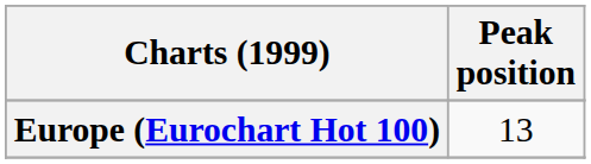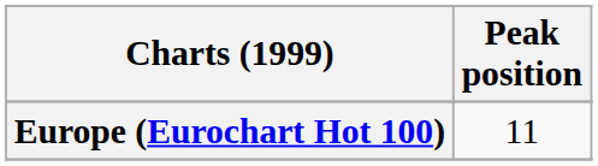Europe (Eurochart Hot 100) | Peak position: 13 -> 11
